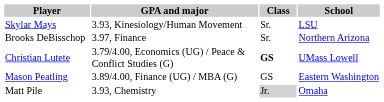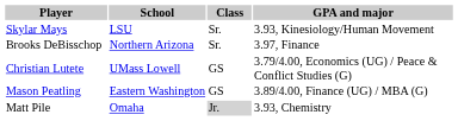columns swapped: School <-> GPA and major
Christian Lutete | Class: bold -> normal
